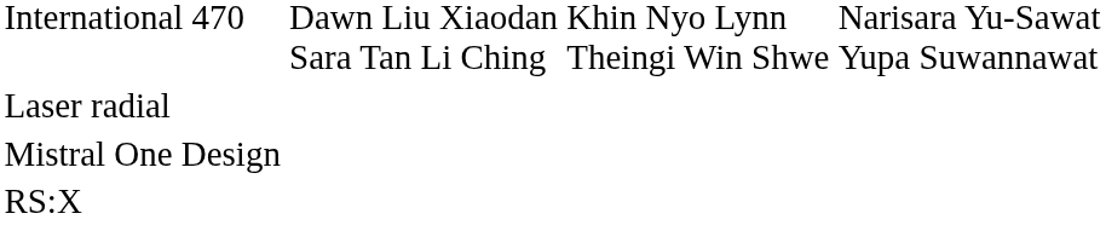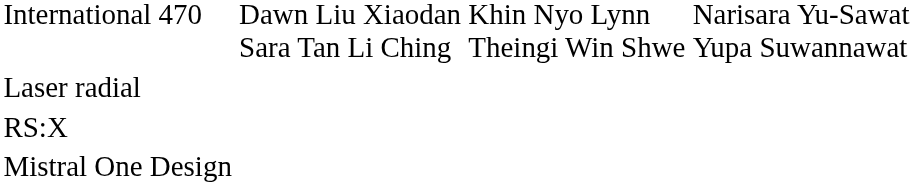rows swapped: Mistral One Design <-> RS:X
